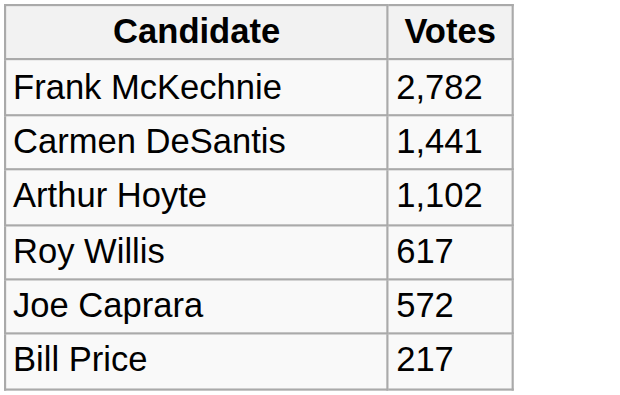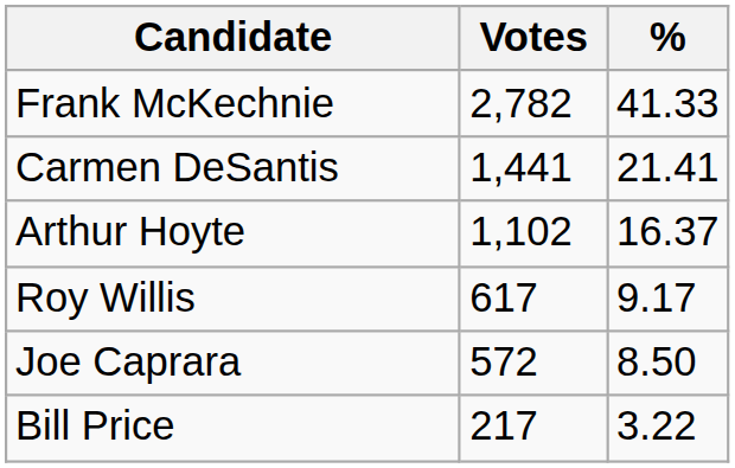+ column: % | 41.33 | 21.41 | 16.37 | 9.17 | 8.50 | 3.22
